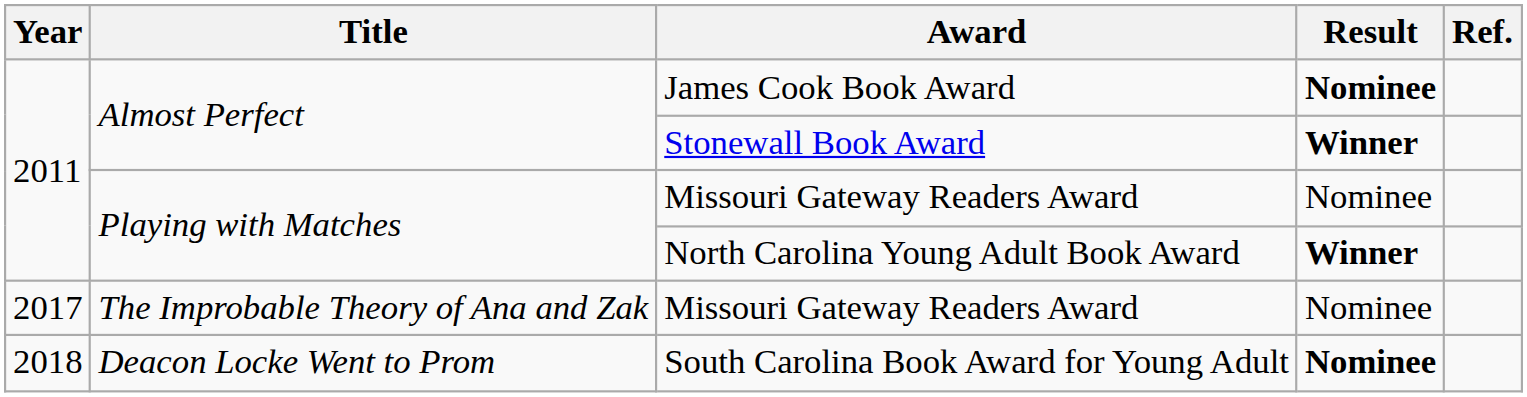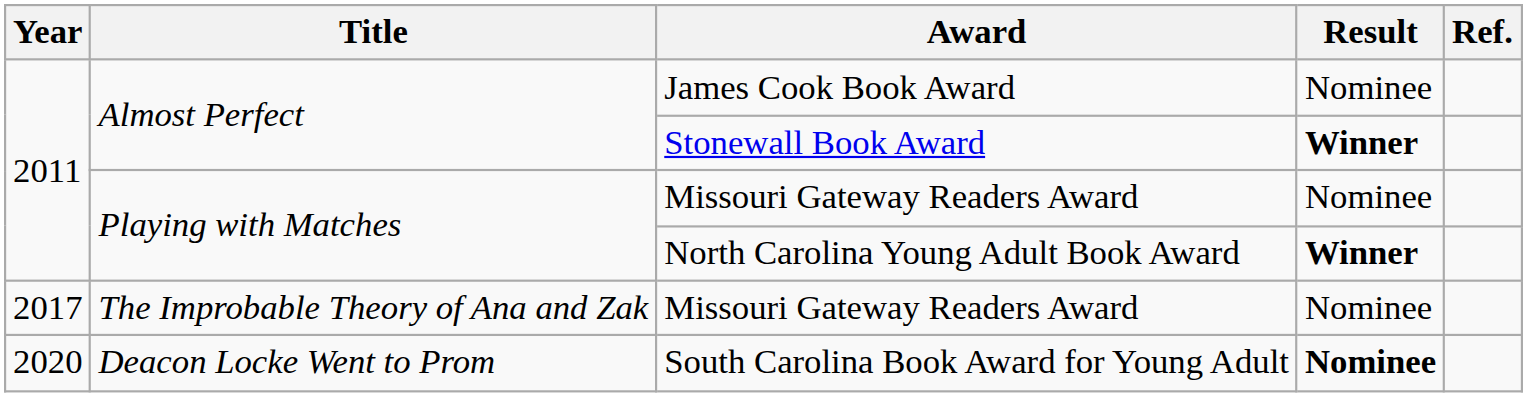James Cook Book Award | Result: bold -> normal
South Carolina Book Award for Young Adult | Year: 2018 -> 2020
